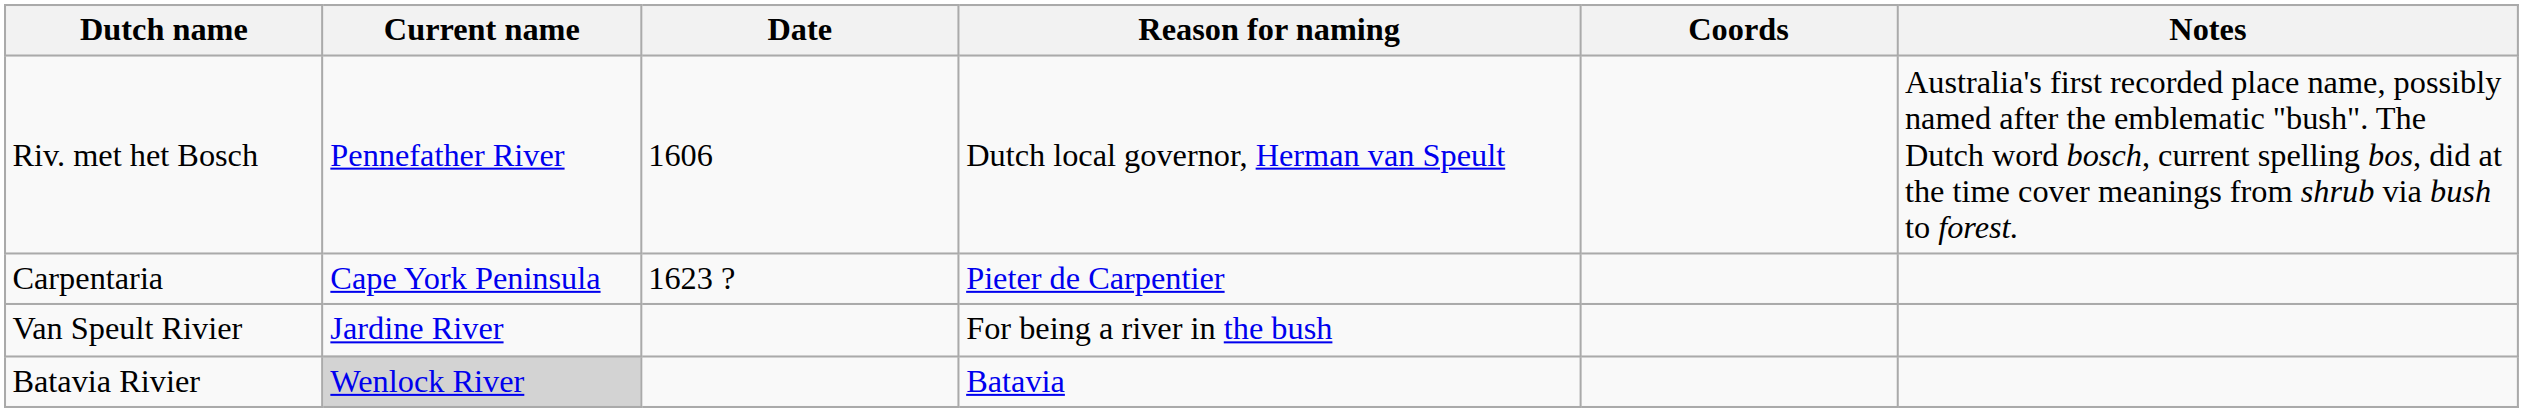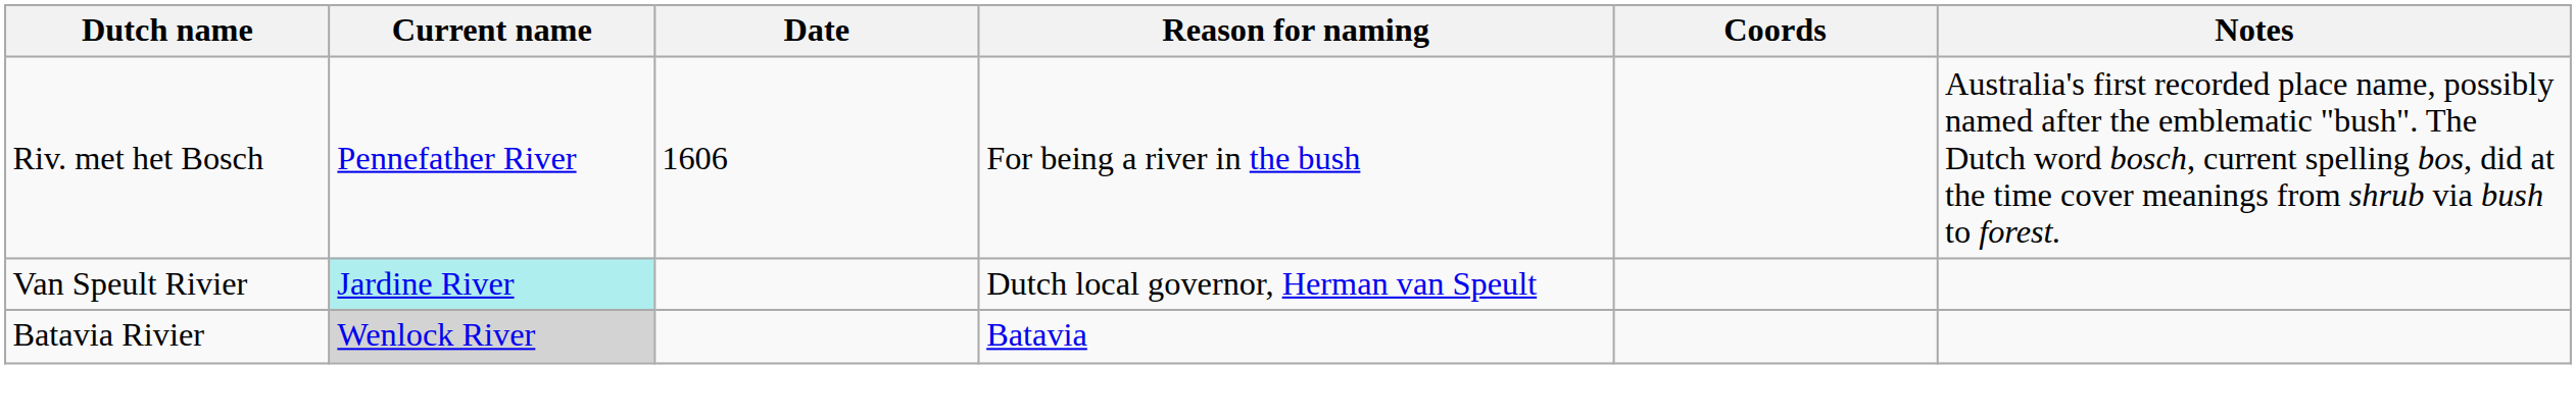Riv. met het Bosch | Reason for naming: Dutch local governor, Herman van Speult -> For being a river in the bush
- row: Carpentaria | Cape York Peninsula | 1623 ? | Pieter de Carpentier
Van Speult Rivier | Current name: no background -> paleturquoise background
Van Speult Rivier | Reason for naming: For being a river in the bush -> Dutch local governor, Herman van Speult
